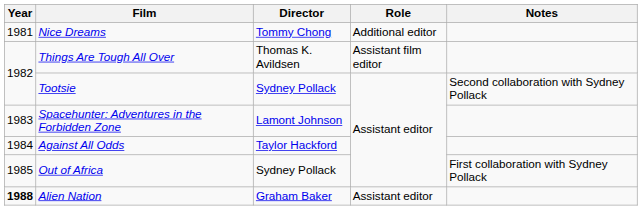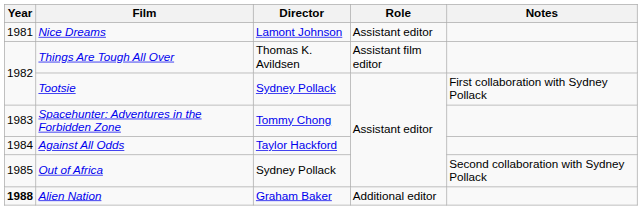Nice Dreams | Director: Tommy Chong -> Lamont Johnson
Nice Dreams | Role: Additional editor -> Assistant editor
Tootsie | Notes: Second collaboration with Sydney Pollack -> First collaboration with Sydney Pollack
Spacehunter: Adventures in the Forbidden Zone | Director: Lamont Johnson -> Tommy Chong
Out of Africa | Notes: First collaboration with Sydney Pollack -> Second collaboration with Sydney Pollack
Alien Nation | Role: Assistant editor -> Additional editor
